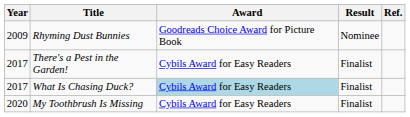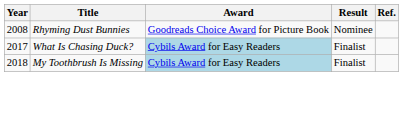Rhyming Dust Bunnies | Year: 2009 -> 2008
- row: 2017 | There's a Pest in the Garden! | Cybils Award for Easy Readers | Finalist
My Toothbrush Is Missing | Year: 2020 -> 2018
My Toothbrush Is Missing | Award: no background -> lightblue background
